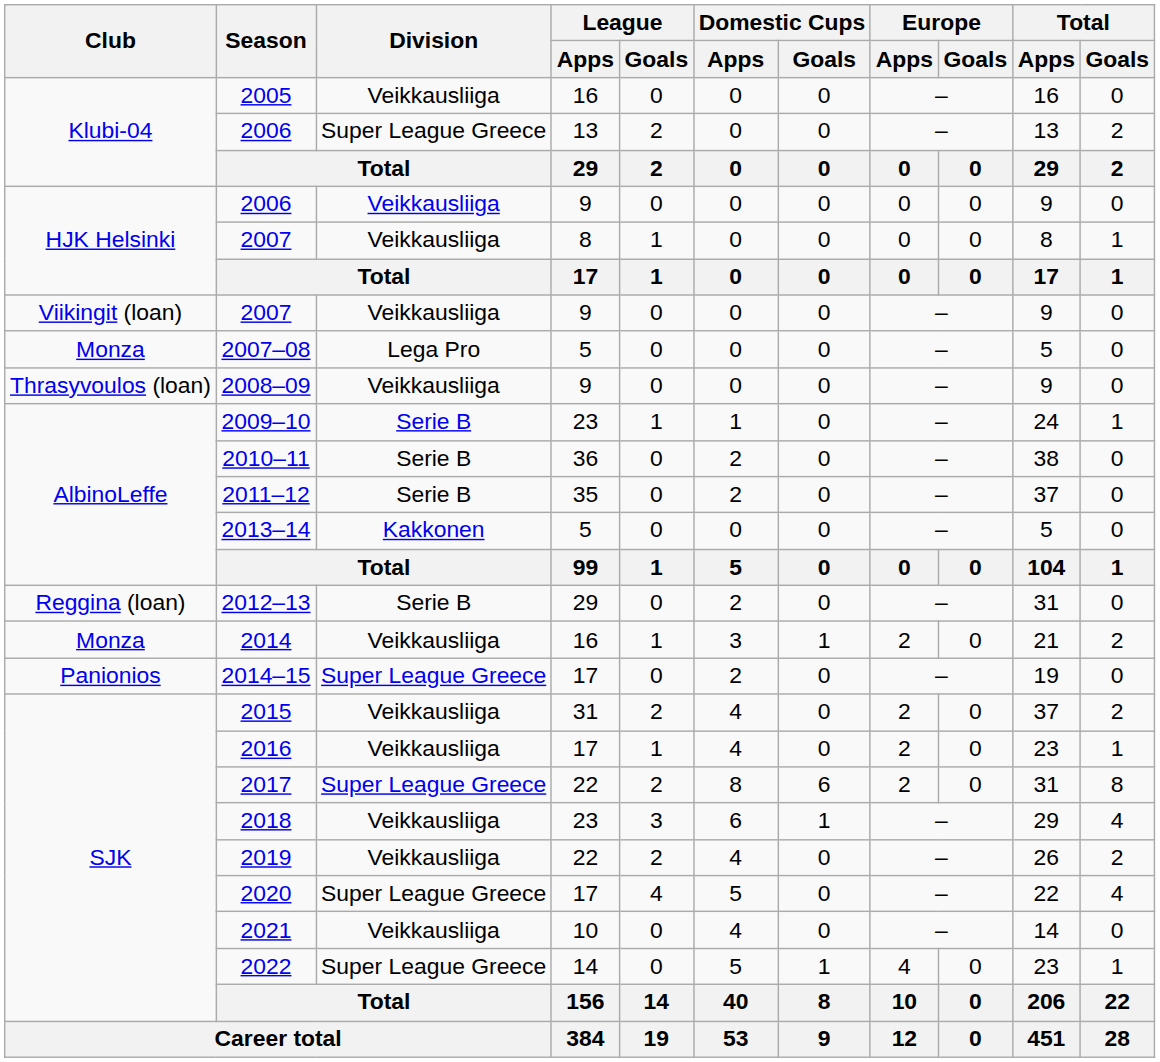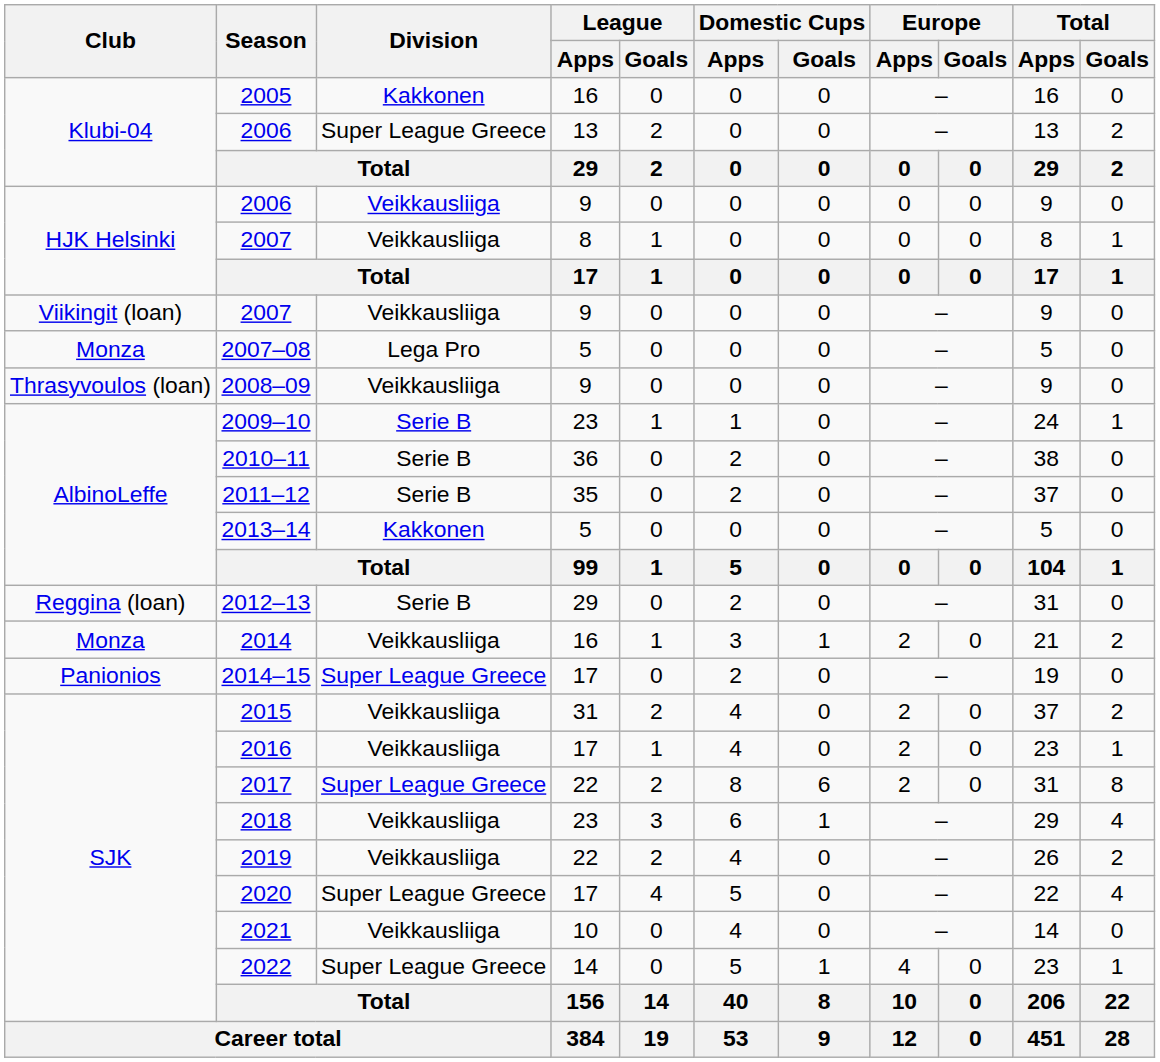2005 | Division: Veikkausliiga -> Kakkonen
